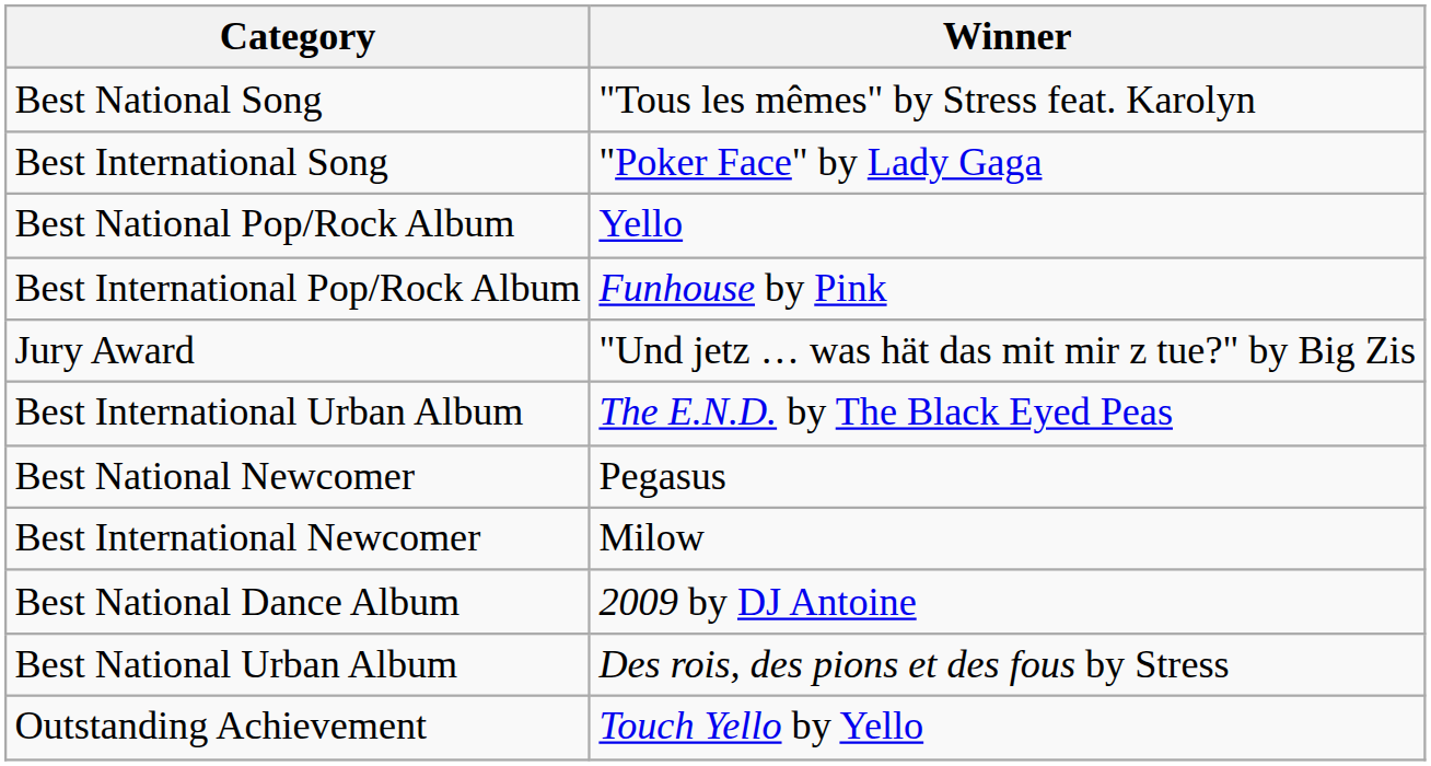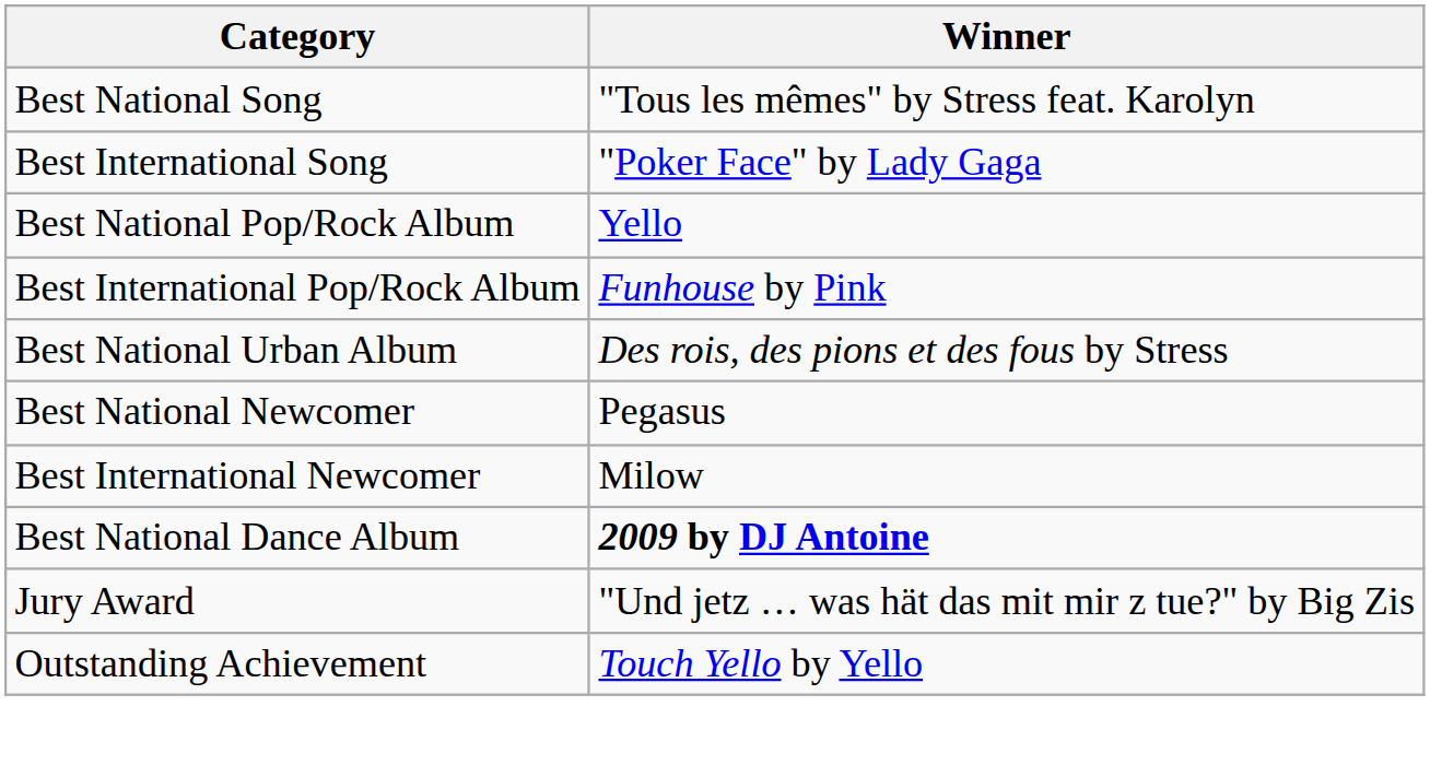rows swapped: Best National Urban Album <-> Jury Award
- row: Best International Urban Album | The E.N.D. by The Black Eyed Peas
Best National Dance Album | Winner: normal -> bold
